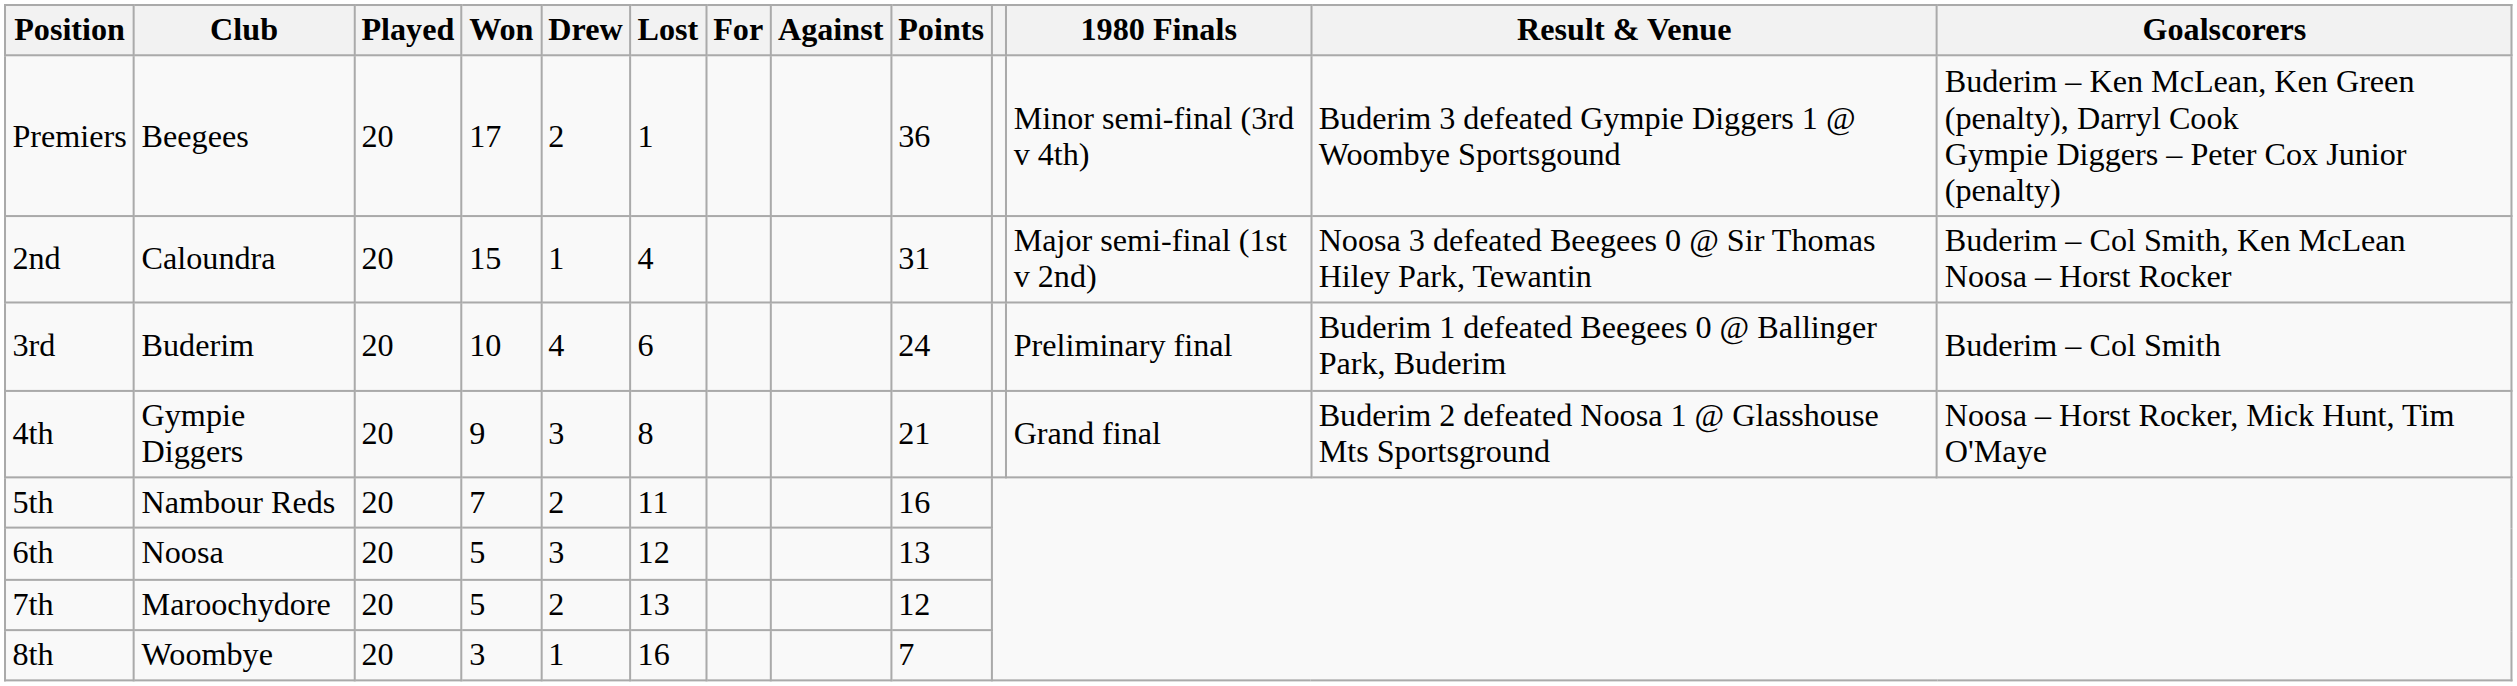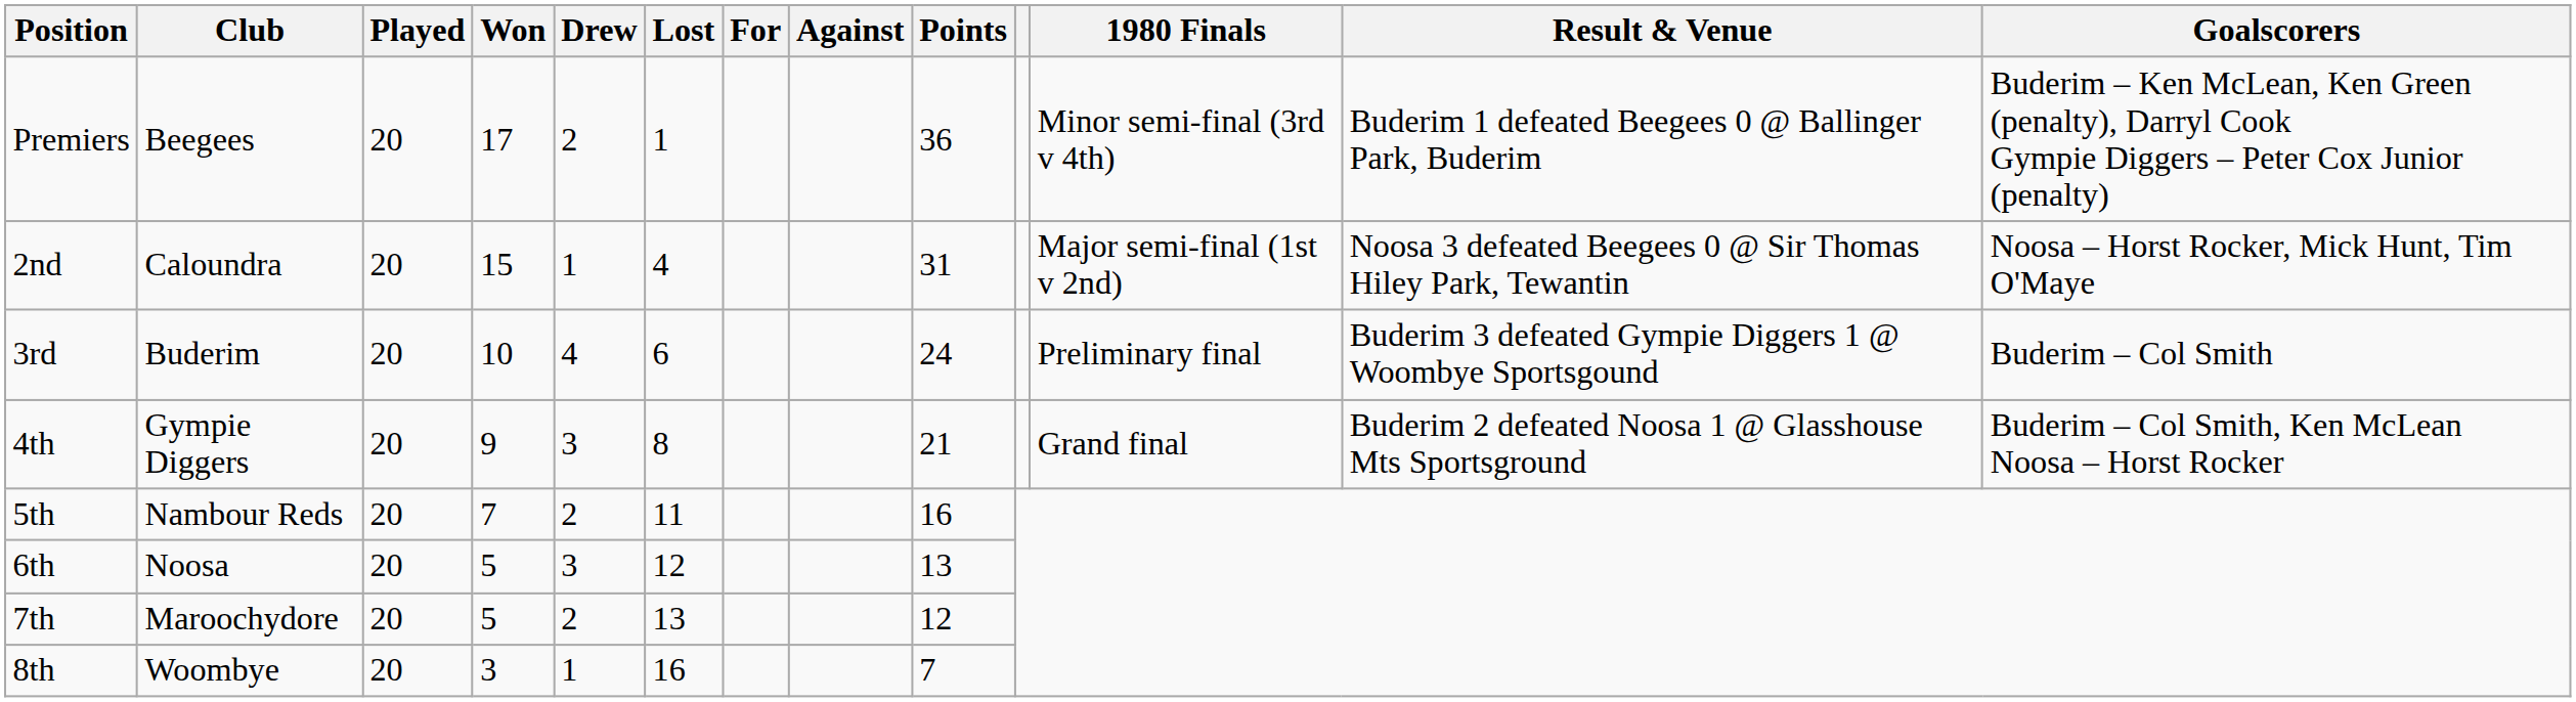Premiers | Result & Venue: Buderim 3 defeated Gympie Diggers 1 @ Woombye Sportsgound -> Buderim 1 defeated Beegees 0 @ Ballinger Park, Buderim
2nd | Goalscorers: Buderim – Col Smith, Ken McLean Noosa – Horst Rocker -> Noosa – Horst Rocker, Mick Hunt, Tim O'Maye
3rd | Result & Venue: Buderim 1 defeated Beegees 0 @ Ballinger Park, Buderim -> Buderim 3 defeated Gympie Diggers 1 @ Woombye Sportsgound
4th | Goalscorers: Noosa – Horst Rocker, Mick Hunt, Tim O'Maye -> Buderim – Col Smith, Ken McLean Noosa – Horst Rocker
